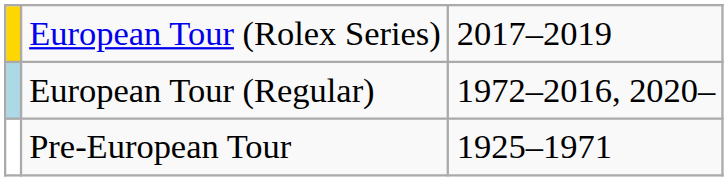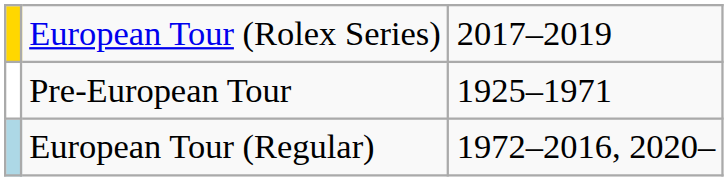rows swapped: European Tour (Regular) <-> Pre-European Tour
